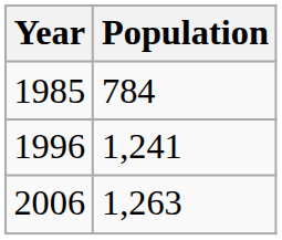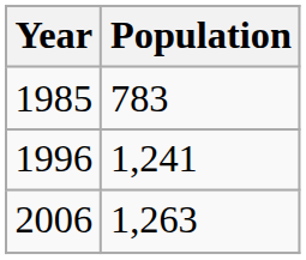1985 | Population: 784 -> 783
